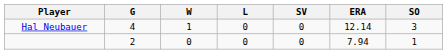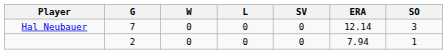Hal Neubauer | G: 4 -> 7
Hal Neubauer | W: 1 -> 0
